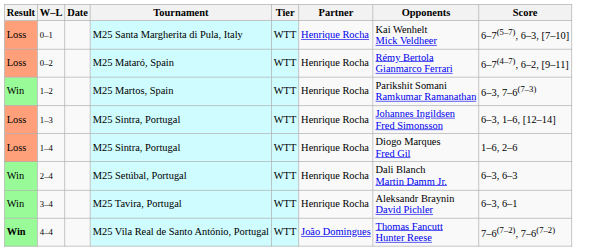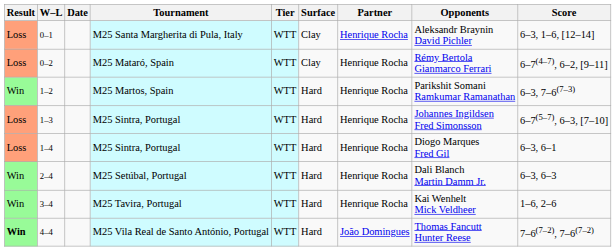+ column: Surface | Clay | Clay | Hard | Hard | Hard | Hard | Hard | Hard
0–1 | Opponents: Kai Wenhelt Mick Veldheer -> Aleksandr Braynin David Pichler
0–1 | Score: 6–7(5–7), 6–3, [7–10] -> 6–3, 1–6, [12–14]
1–3 | Score: 6–3, 1–6, [12–14] -> 6–7(5–7), 6–3, [7–10]
1–4 | Score: 1–6, 2–6 -> 6–3, 6–1
3–4 | Opponents: Aleksandr Braynin David Pichler -> Kai Wenhelt Mick Veldheer
3–4 | Score: 6–3, 6–1 -> 1–6, 2–6
